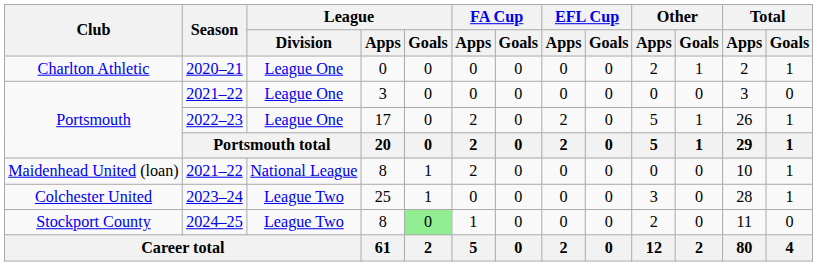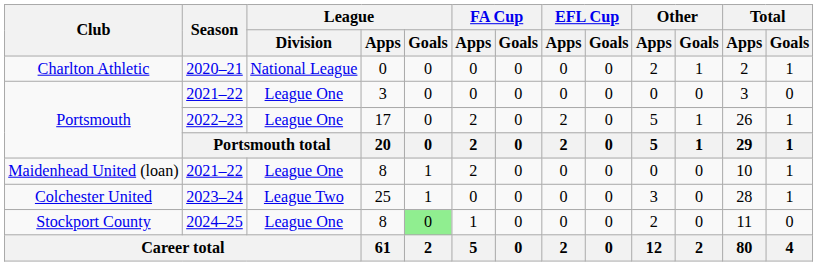Charlton Athletic | League / Division: League One -> National League
Maidenhead United (loan) | League / Division: National League -> League One
Stockport County | League / Division: League Two -> League One
